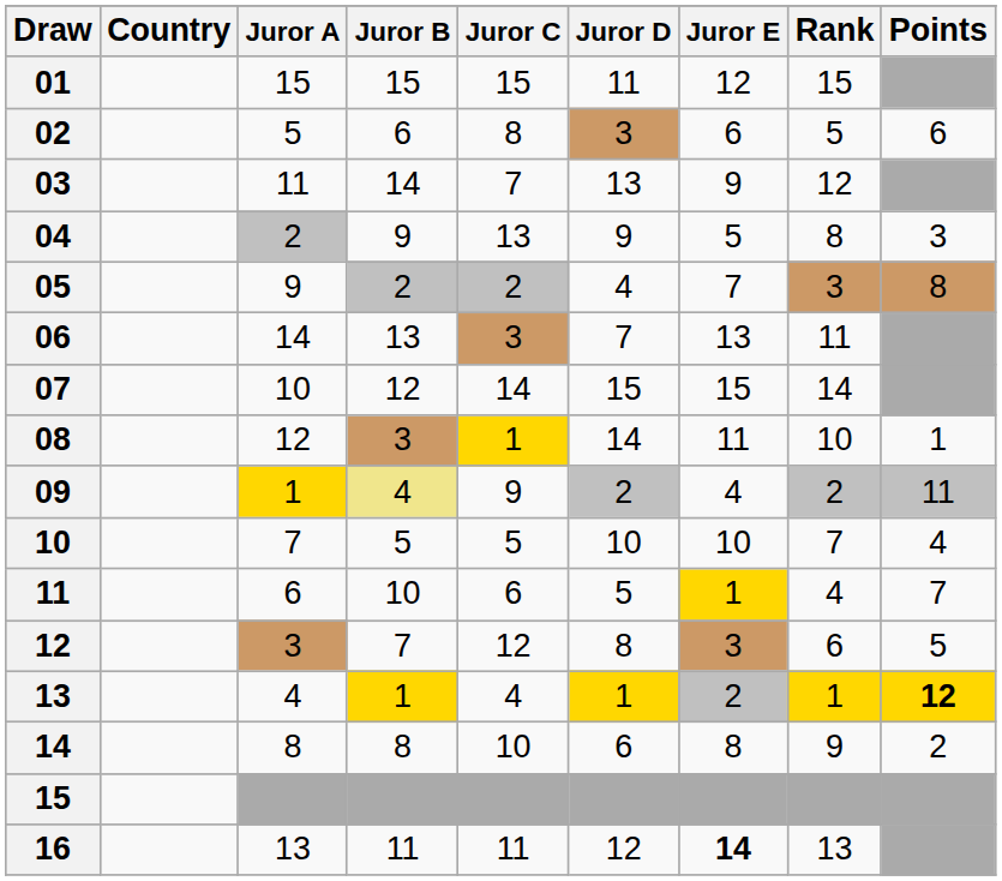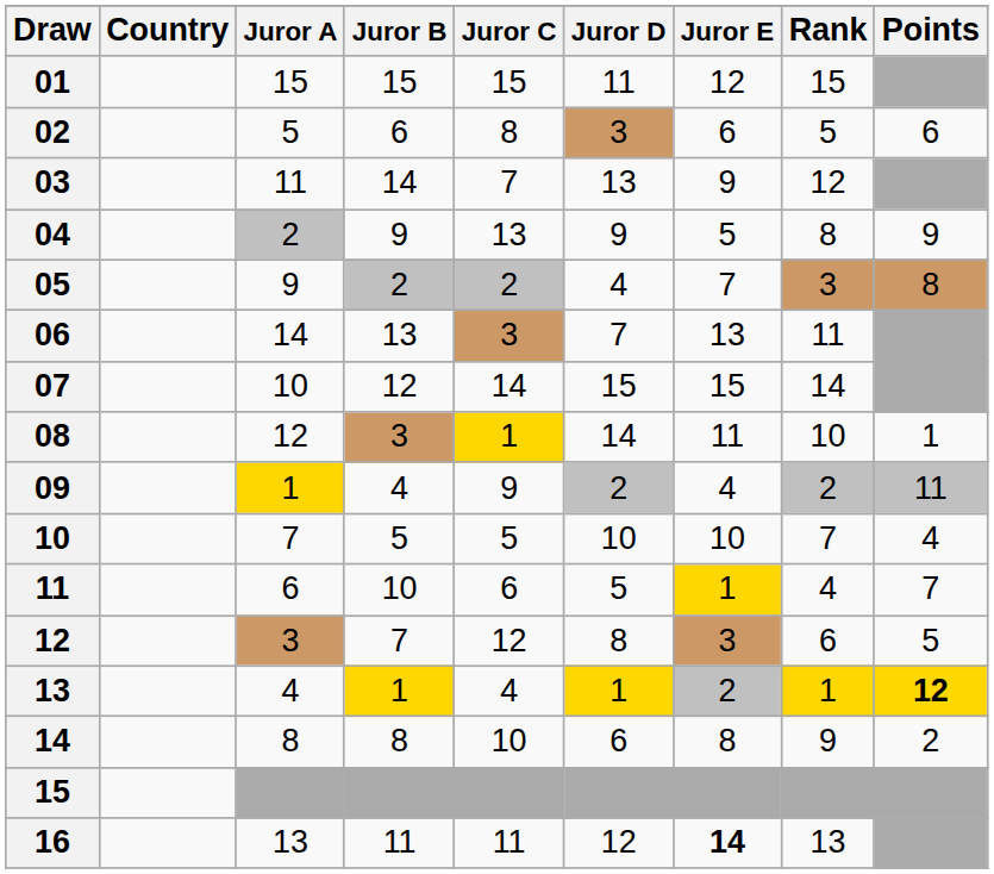04 | Points: 3 -> 9
09 | Juror B: khaki background -> no background
